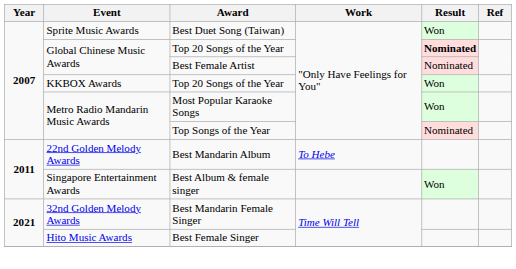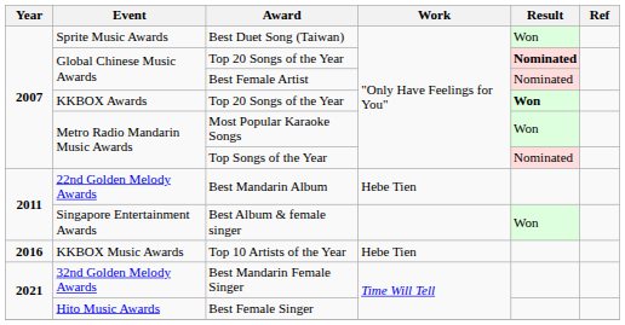KKBOX Awards / Top 20 Songs of the Year | Result: normal -> bold
Best Mandarin Album | Work: To Hebe -> Hebe Tien
+ row: 2016 | KKBOX Music Awards | Top 10 Artists of the Year | Hebe Tien
